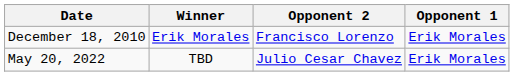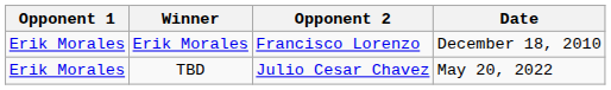columns swapped: Opponent 1 <-> Date
